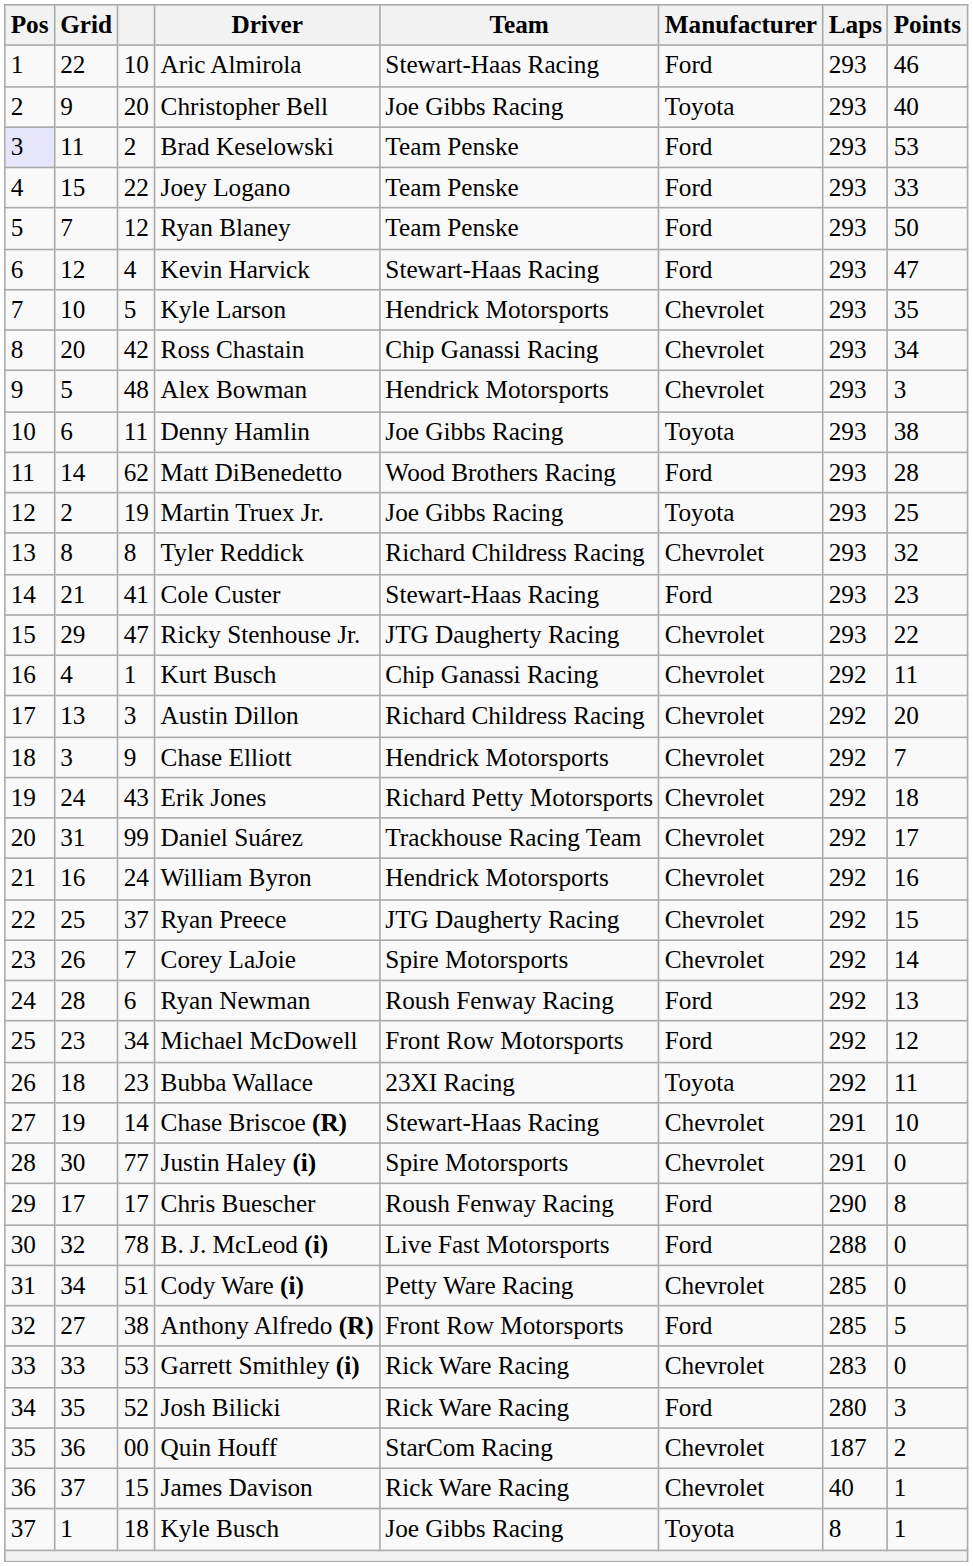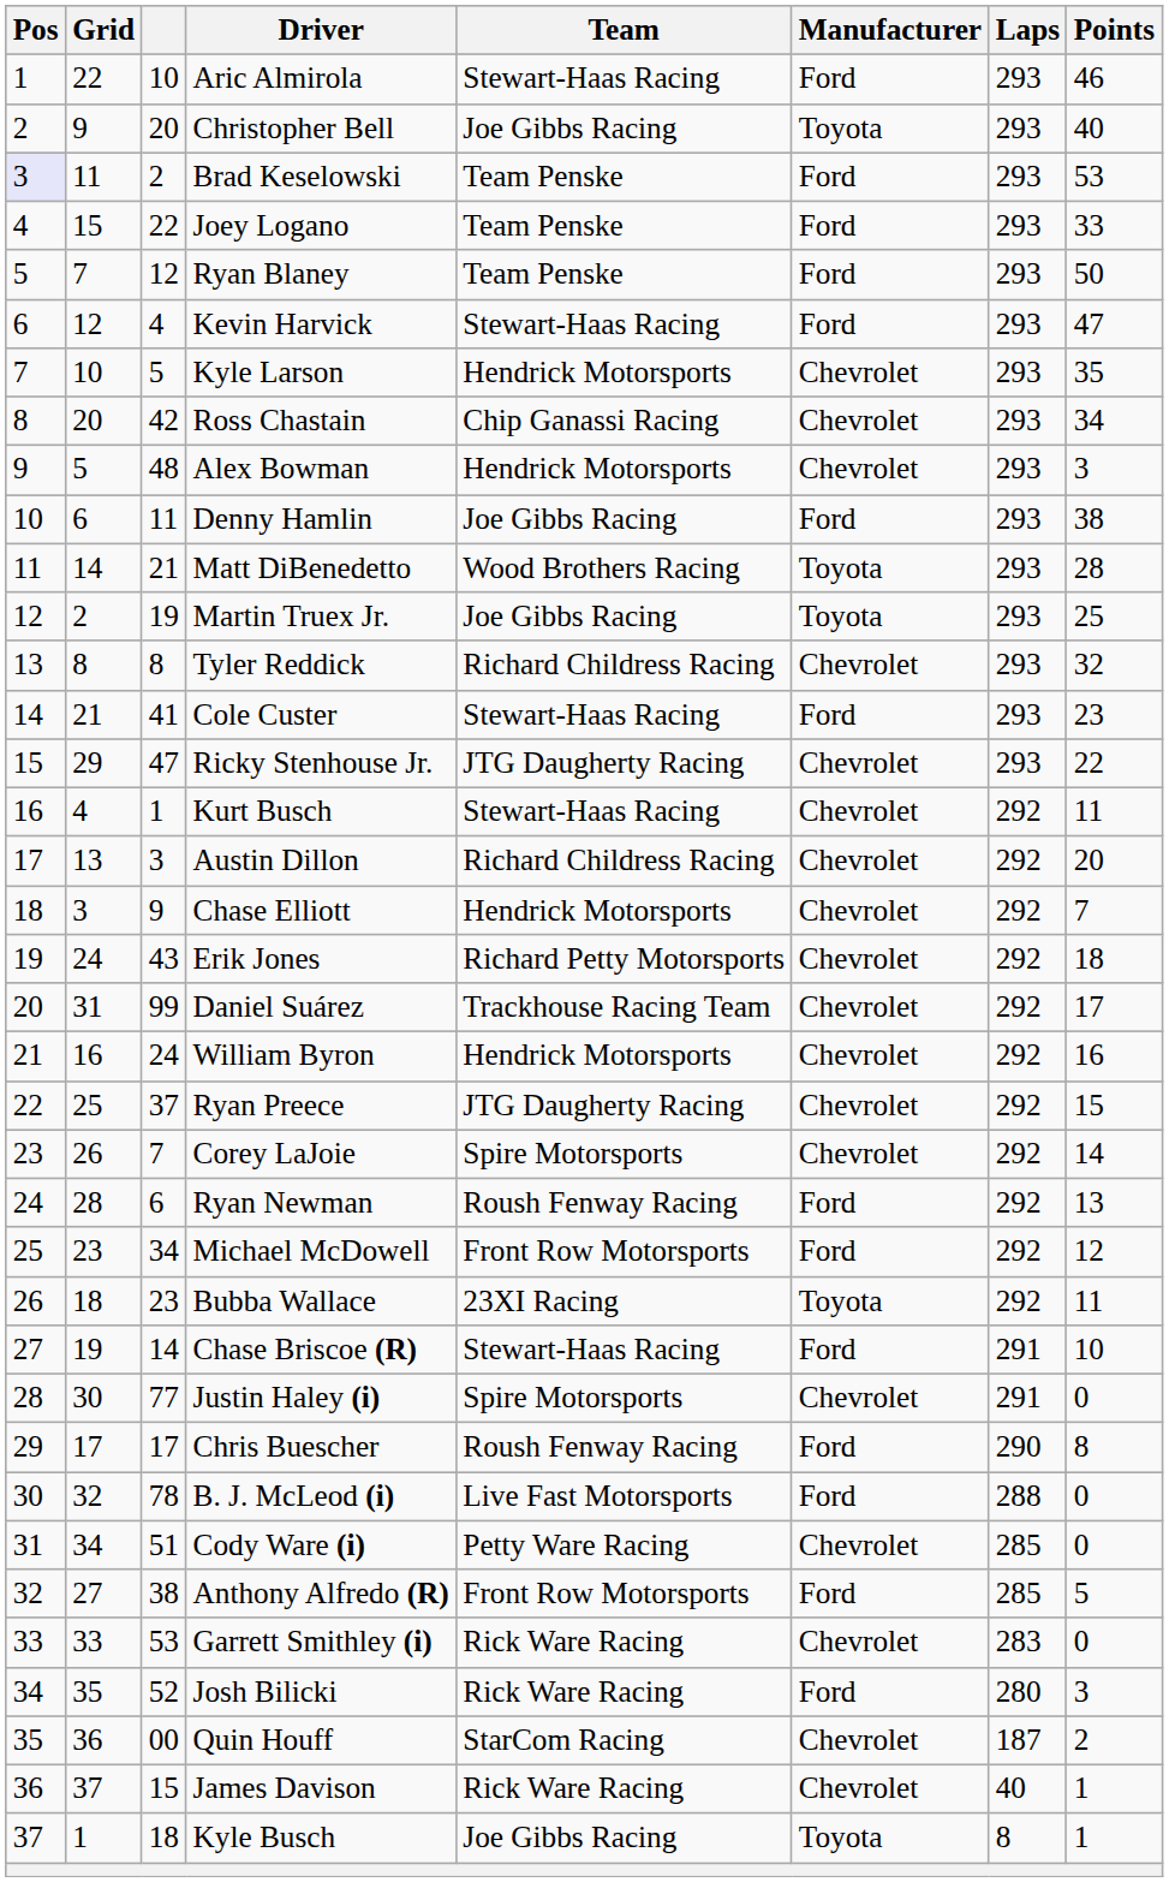Denny Hamlin | Manufacturer: Toyota -> Ford
Matt DiBenedetto | column 3: 62 -> 21
Matt DiBenedetto | Manufacturer: Ford -> Toyota
Kurt Busch | Team: Chip Ganassi Racing -> Stewart-Haas Racing
Chase Briscoe (R) | Manufacturer: Chevrolet -> Ford
